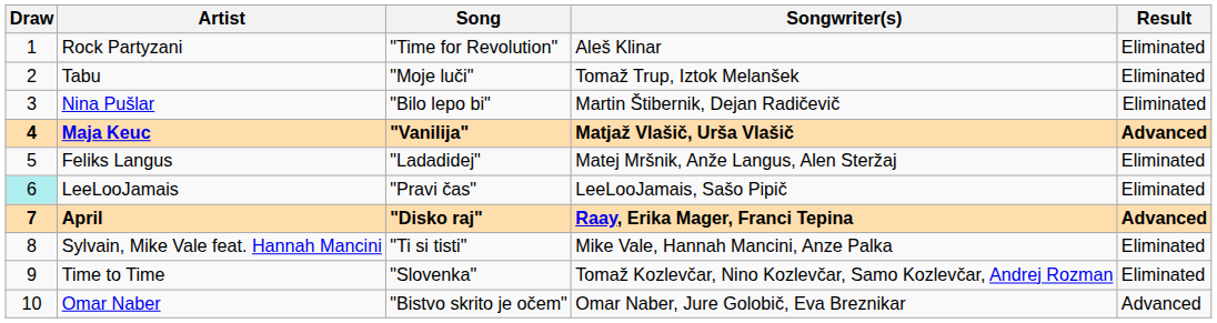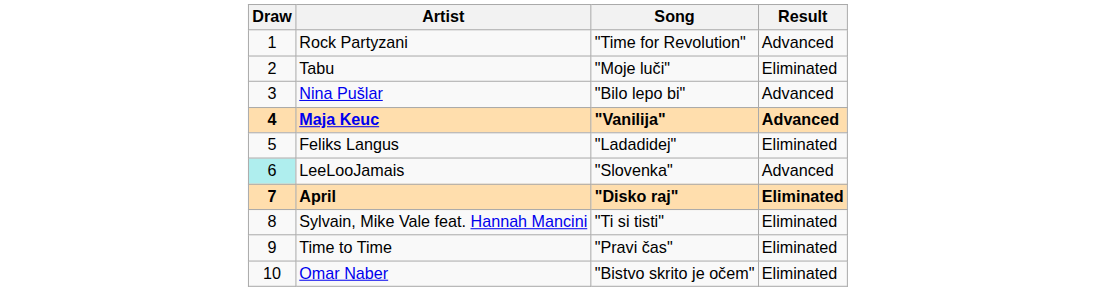- column: Songwriter(s) | Aleš Klinar | Tomaž Trup, Iztok Melanšek | Martin Štibernik, Dejan Radičevič | Matjaž Vlašič, Urša Vlašič | Matej Mršnik, Anže Langus, Alen Steržaj | LeeLooJamais, Sašo Pipič | Raay, Erika Mager, Franci Tepina | Mike Vale, Hannah Mancini, Anze Palka | Tomaž Kozlevčar, Nino Kozlevčar, Samo Kozlevčar, Andrej Rozman | Omar Naber, Jure Golobič, Eva Breznikar
Rock Partyzani | Result: Eliminated -> Advanced
Nina Pušlar | Result: Eliminated -> Advanced
LeeLooJamais | Song: "Pravi čas" -> "Slovenka"
LeeLooJamais | Result: Eliminated -> Advanced
April | Result: Advanced -> Eliminated
Time to Time | Song: "Slovenka" -> "Pravi čas"
Omar Naber | Result: Advanced -> Eliminated
